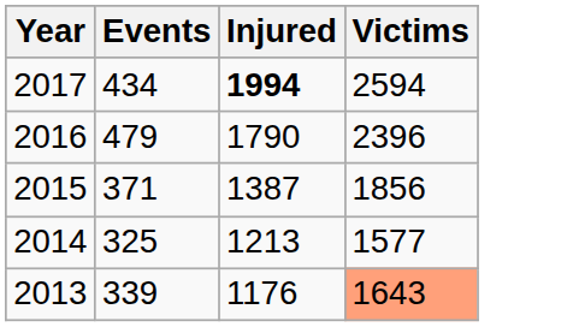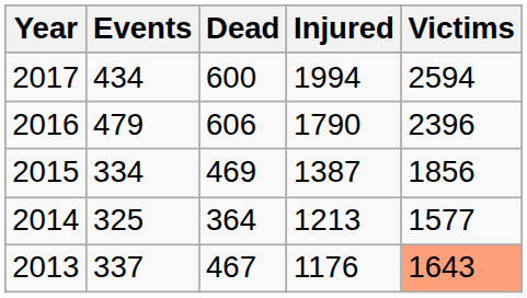+ column: Dead | 600 | 606 | 469 | 364 | 467
2017 | Injured: bold -> normal
2015 | Events: 371 -> 334
2013 | Events: 339 -> 337
